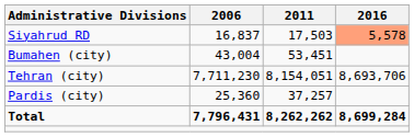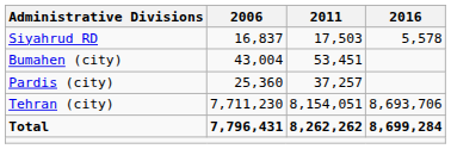Siyahrud RD | 2016: lightsalmon background -> no background
rows swapped: Pardis (city) <-> Tehran (city)
